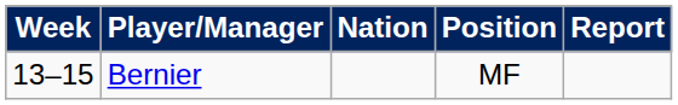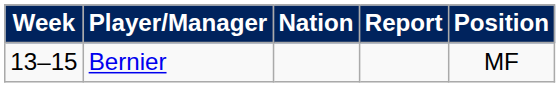columns swapped: Position <-> Report
